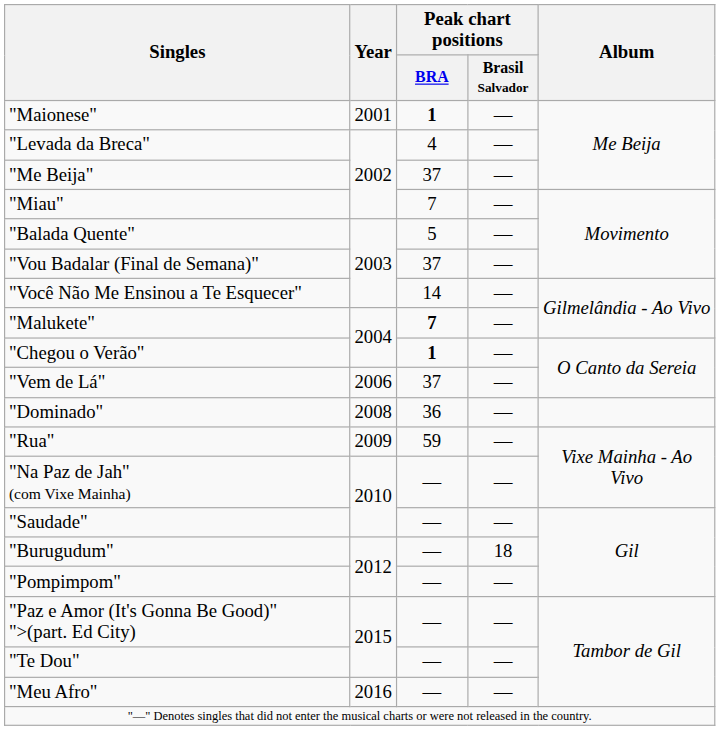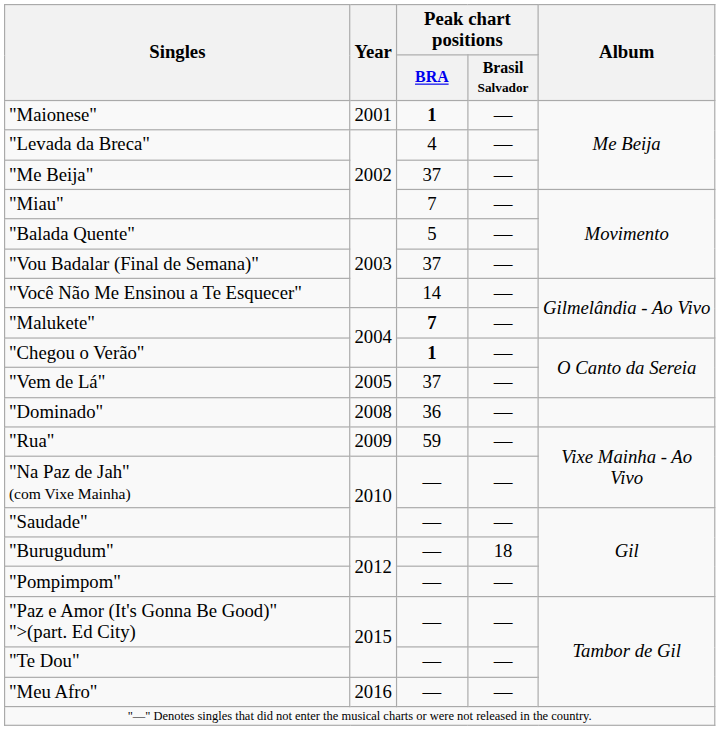"Vem de Lá" | Year: 2006 -> 2005
